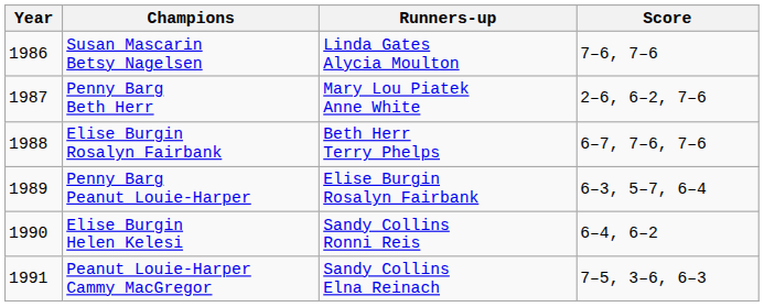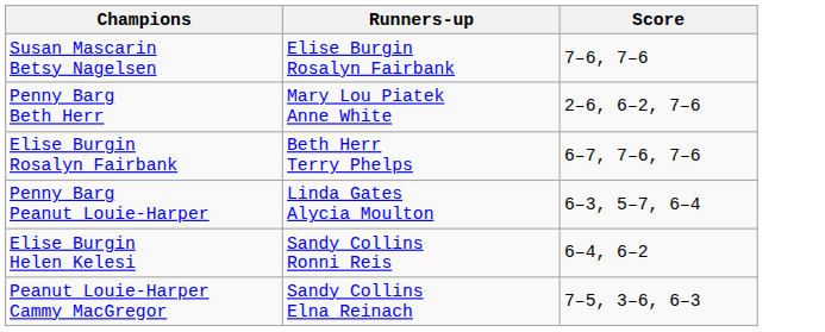- column: Year | 1986 | 1987 | 1988 | 1989 | 1990 | 1991
Susan Mascarin Betsy Nagelsen | Runners-up: Linda Gates Alycia Moulton -> Elise Burgin Rosalyn Fairbank
Penny Barg Peanut Louie-Harper | Runners-up: Elise Burgin Rosalyn Fairbank -> Linda Gates Alycia Moulton
